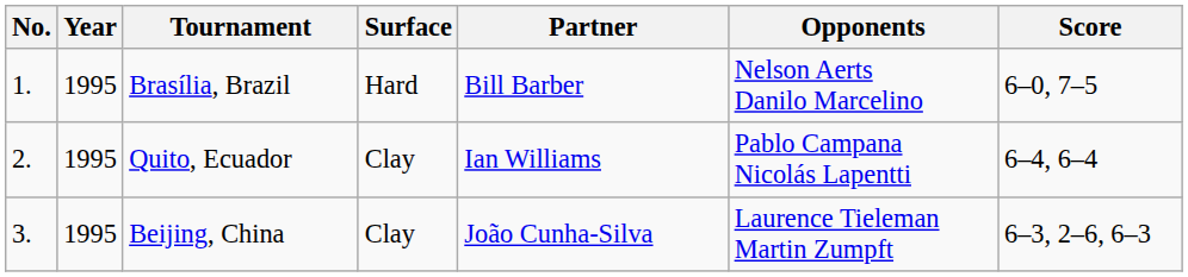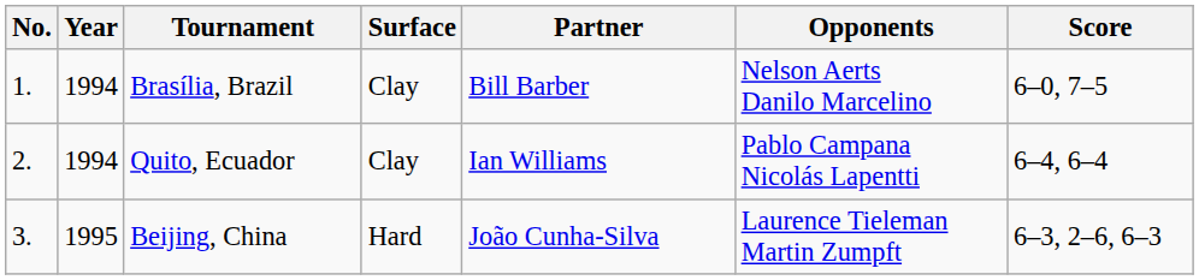Brasília, Brazil | Year: 1995 -> 1994
Brasília, Brazil | Surface: Hard -> Clay
Quito, Ecuador | Year: 1995 -> 1994
Beijing, China | Surface: Clay -> Hard
